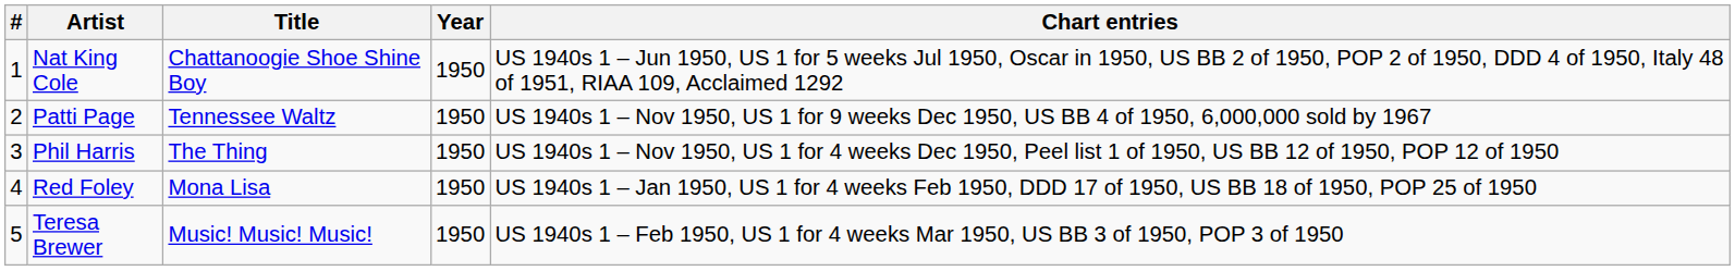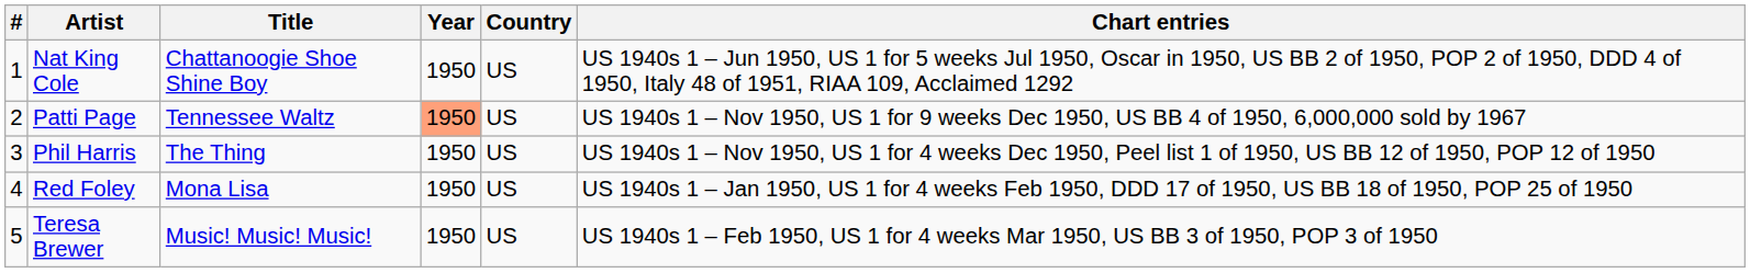+ column: Country | US | US | US | US | US
Patti Page | Year: no background -> lightsalmon background
